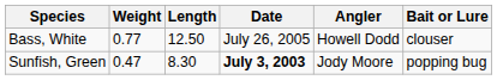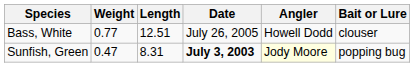Bass, White | Length: 12.50 -> 12.51
Sunfish, Green | Length: 8.30 -> 8.31
Sunfish, Green | Angler: no background -> lightyellow background
